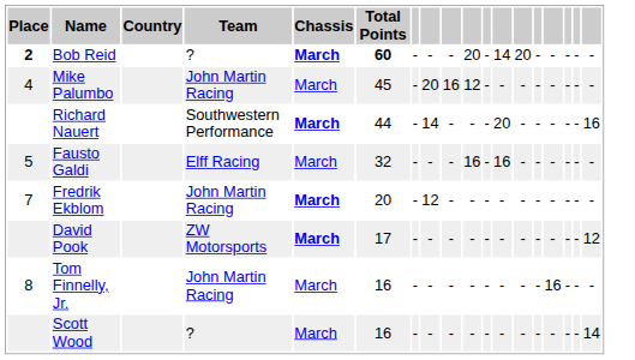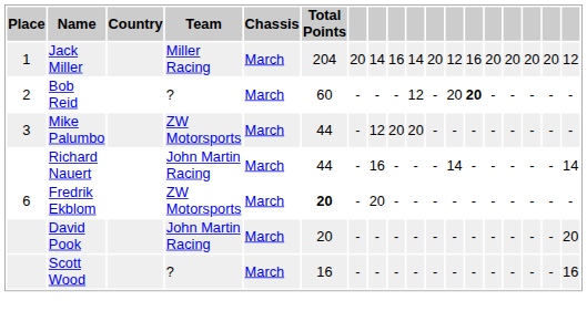+ row: 1 | Jack Miller | Miller Racing | March | 204 | 20 | 14 | 16 | 14 | 20 | 12 | 16 | 20 | 20 | 20 | 20 | 12
Bob Reid | Place: bold -> normal
Bob Reid | Chassis: bold -> normal
Bob Reid | Total Points: bold -> normal
Bob Reid | column 10: 20 -> 12
Bob Reid | column 12: 14 -> 20
Bob Reid | column 13: normal -> bold
Mike Palumbo | Place: 4 -> 3
Mike Palumbo | Team: John Martin Racing -> ZW Motorsports
Mike Palumbo | Total Points: 45 -> 44
Mike Palumbo | column 8: 20 -> 12
Mike Palumbo | column 9: 16 -> 20
Mike Palumbo | column 10: 12 -> 20
Richard Nauert | Team: Southwestern Performance -> John Martin Racing
Richard Nauert | Chassis: bold -> normal
Richard Nauert | column 8: 14 -> 16
Richard Nauert | column 12: 20 -> 14
Richard Nauert | column 18: 16 -> 14
- row: 5 | Fausto Galdi | Elff Racing | March | 32 | - | - | - | 16 | - | 16 | - | - | - | - | - | -
Fredrik Ekblom | Place: 7 -> 6
Fredrik Ekblom | Team: John Martin Racing -> ZW Motorsports
Fredrik Ekblom | Chassis: bold -> normal
Fredrik Ekblom | Total Points: normal -> bold
Fredrik Ekblom | column 8: 12 -> 20
David Pook | Team: ZW Motorsports -> John Martin Racing
David Pook | Chassis: bold -> normal
David Pook | Total Points: 17 -> 20
David Pook | column 18: 12 -> 20
- row: 8 | Tom Finnelly, Jr. | John Martin Racing | March | 16 | - | - | - | - | - | - | - | - | 16 | - | - | -
Scott Wood | column 18: 14 -> 16
